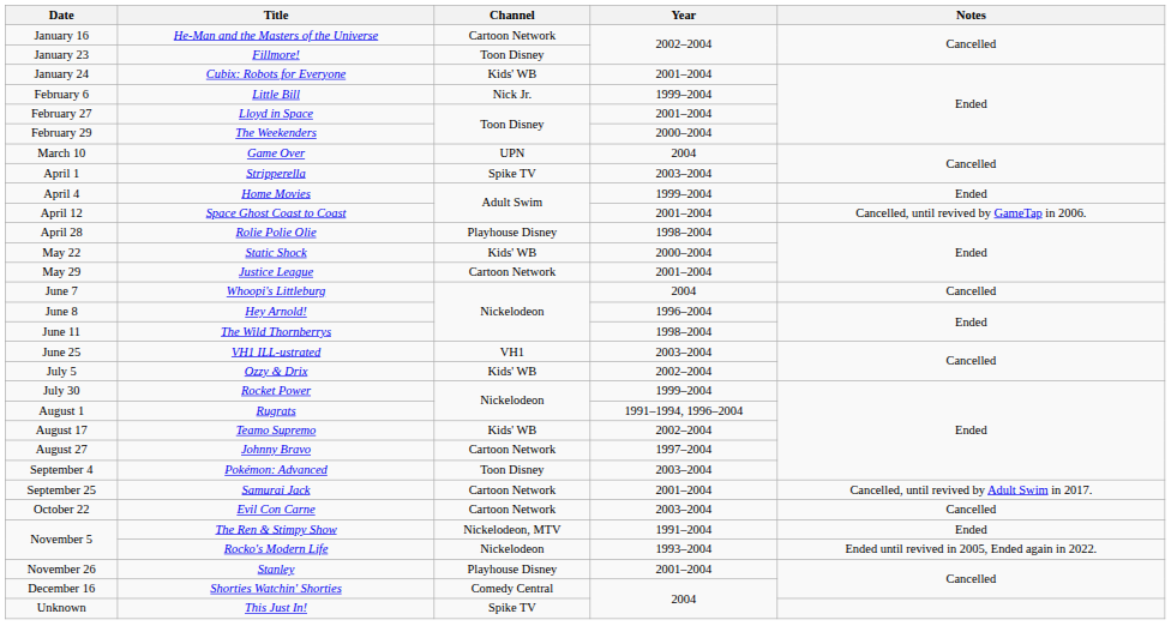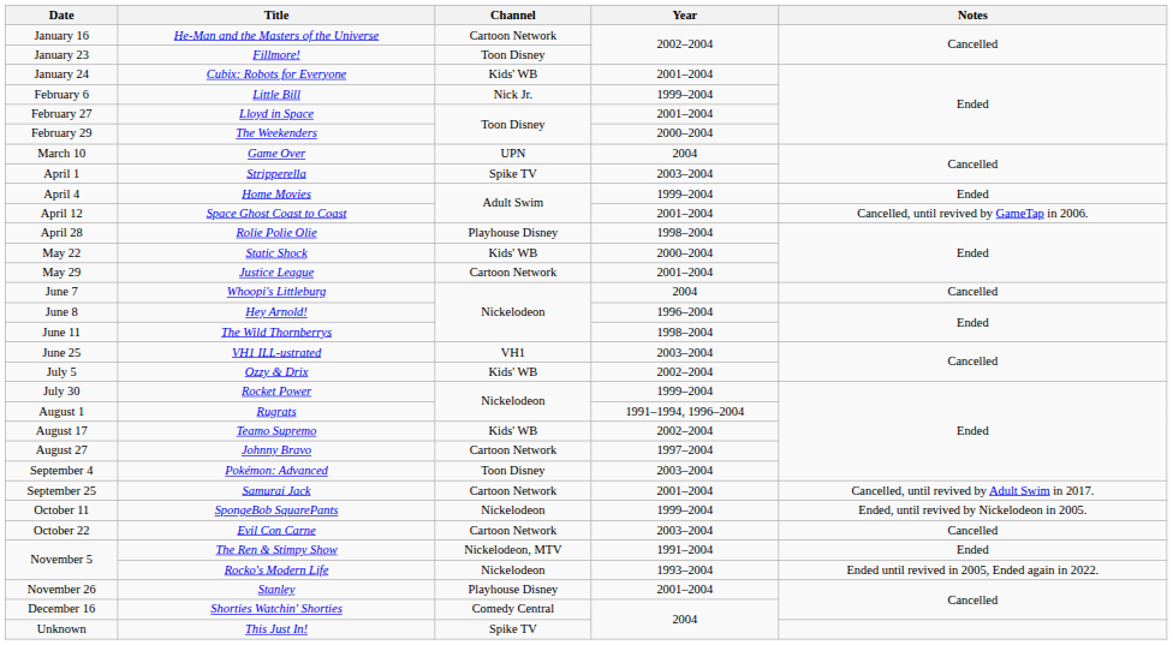+ row: October 11 | SpongeBob SquarePants | Nickelodeon | 1999–2004 | Ended, until revived by Nickelodeon in 2005.
